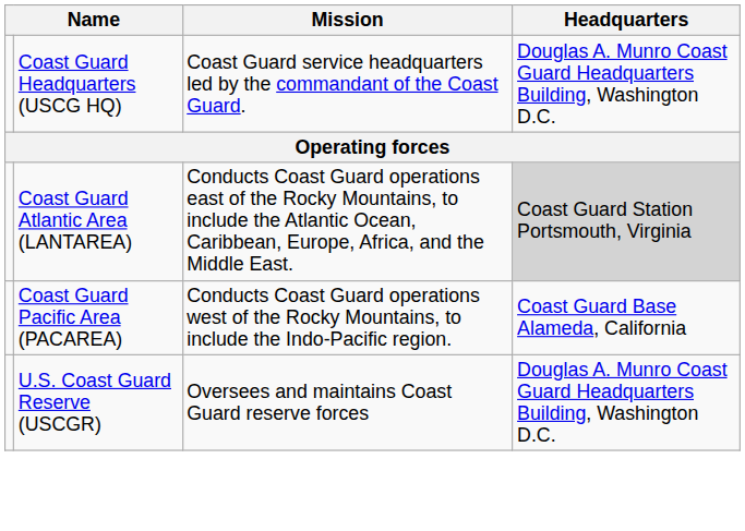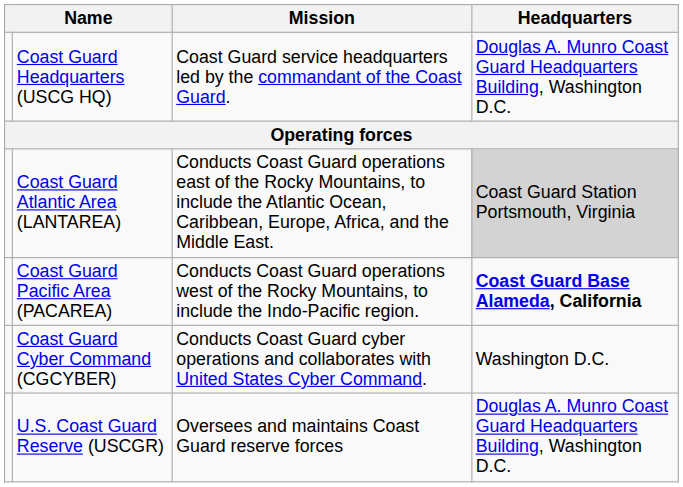Coast Guard Pacific Area (PACAREA) | Headquarters: normal -> bold
+ row: Coast Guard Cyber Command (CGCYBER) | Conducts Coast Guard cyber operations and collaborates with United States Cyber Command. | Washington D.C.
